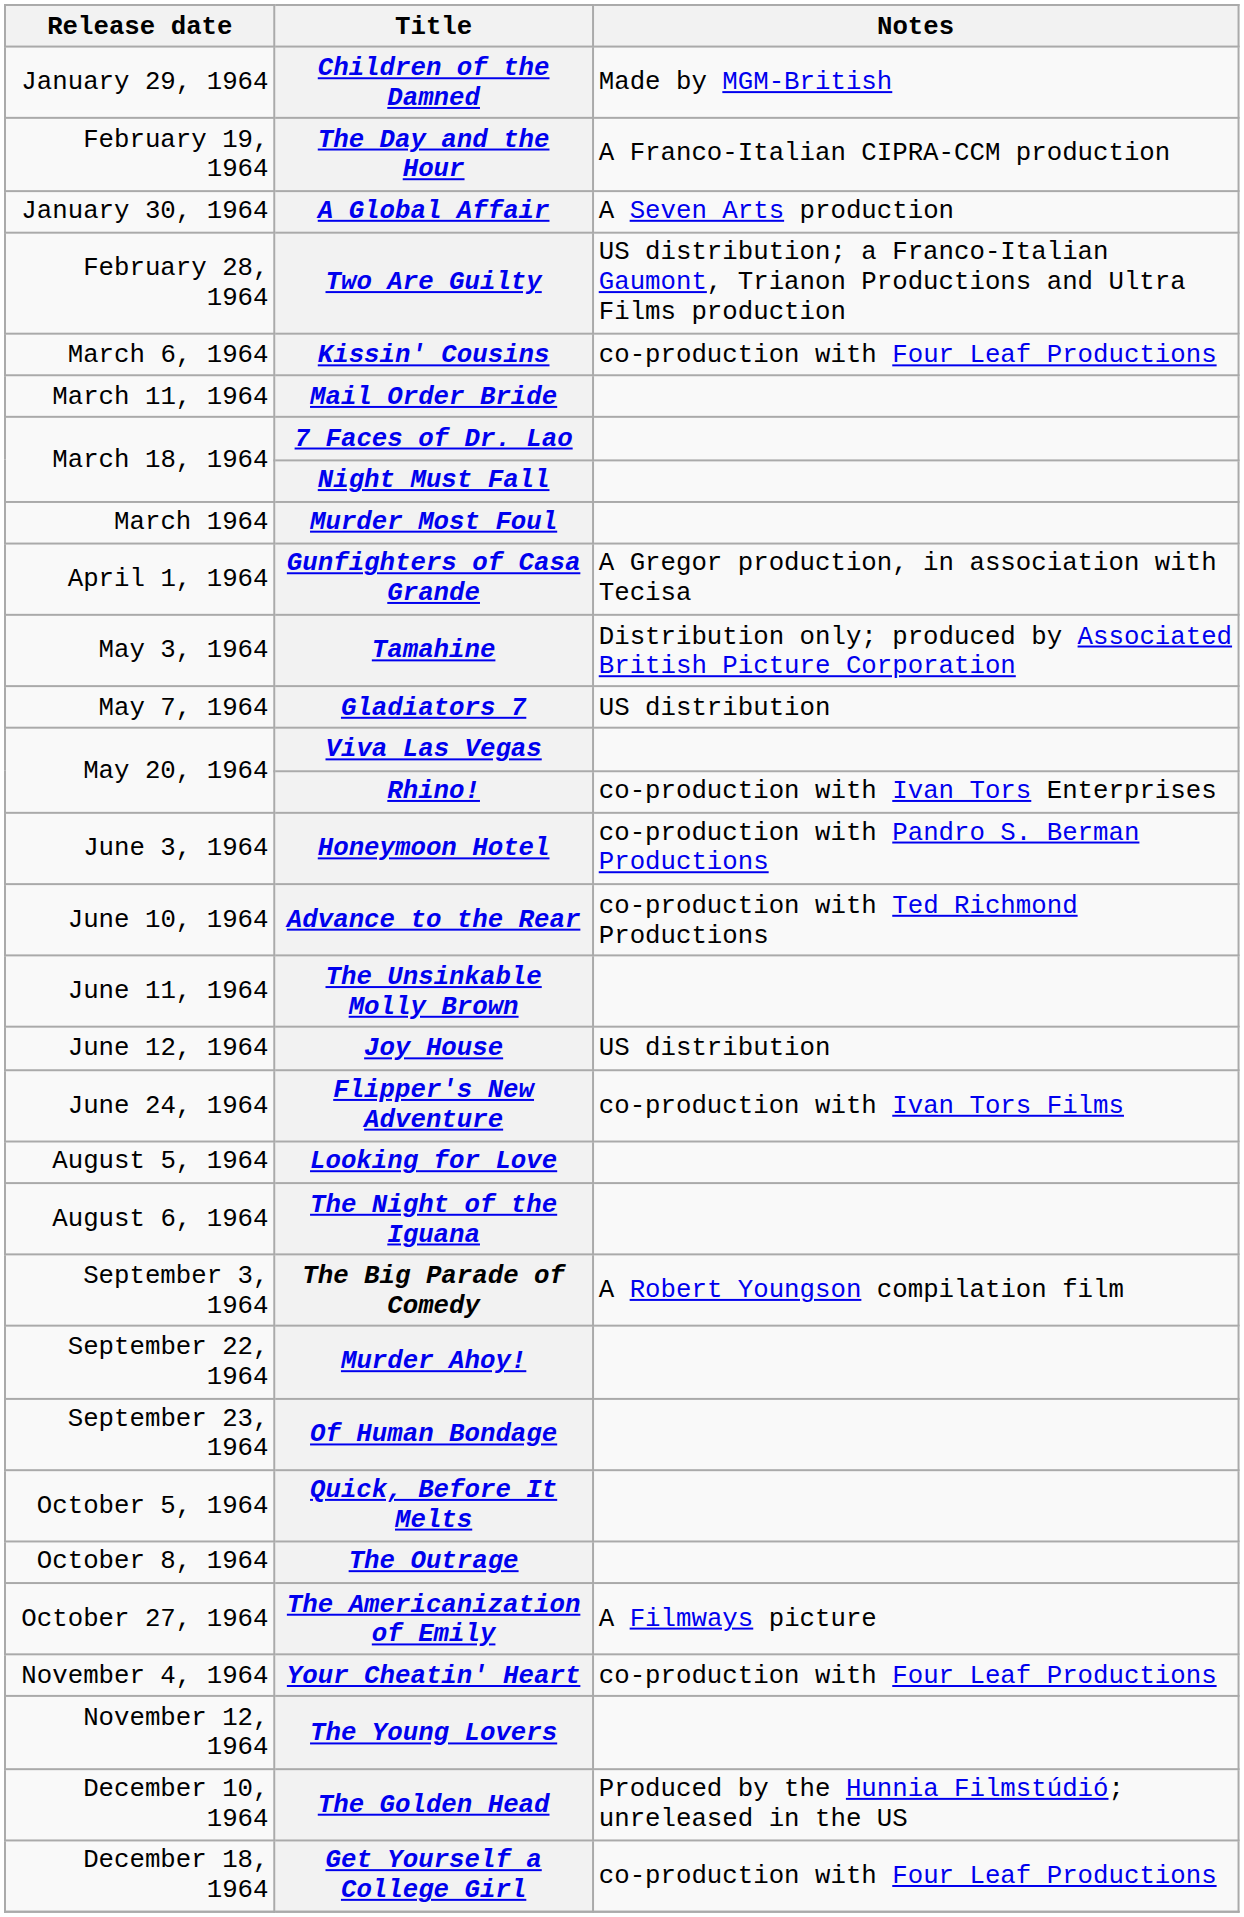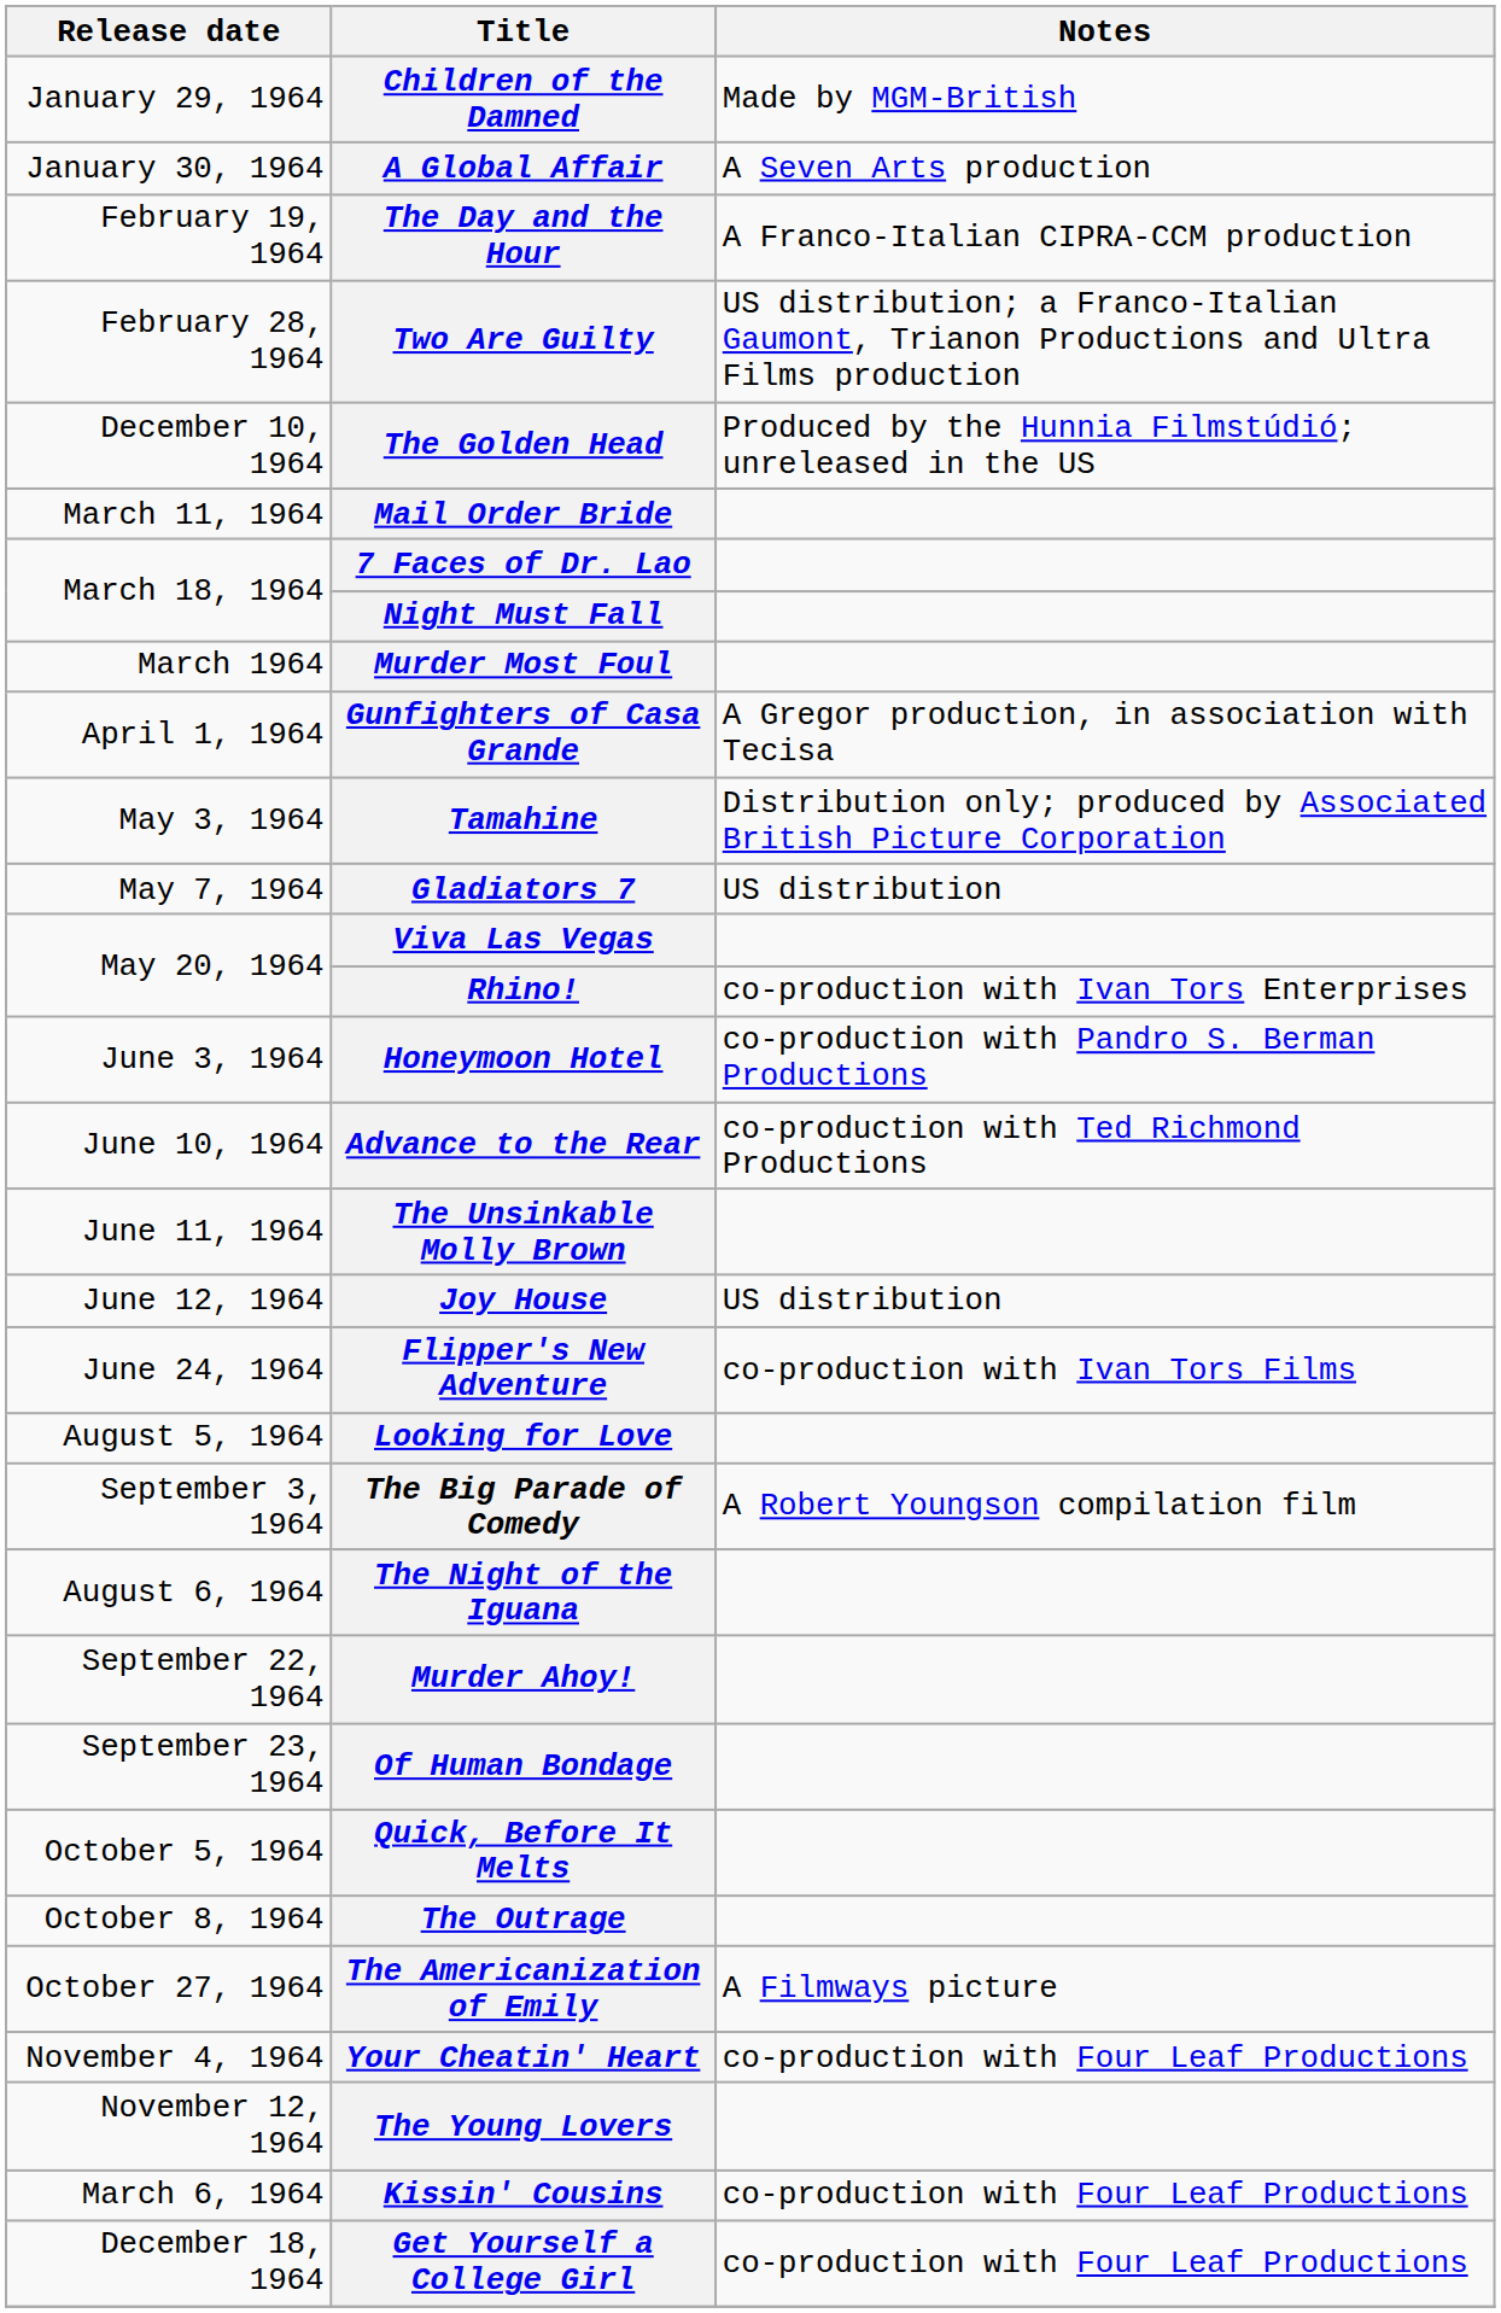rows swapped: A Global Affair <-> The Day and the Hour
rows swapped: Kissin' Cousins <-> The Golden Head
rows swapped: The Night of the Iguana <-> The Big Parade of Comedy
